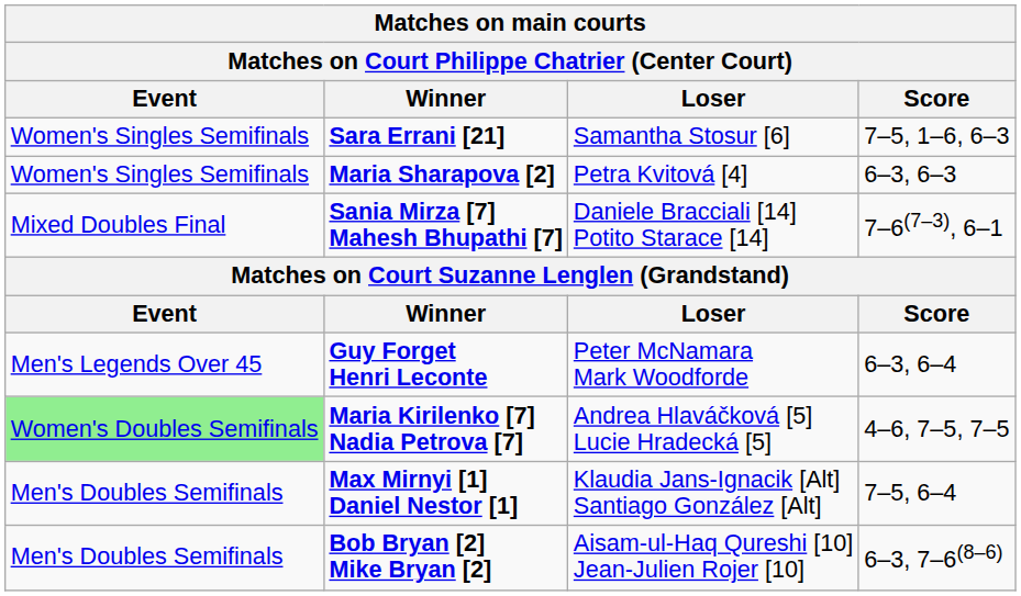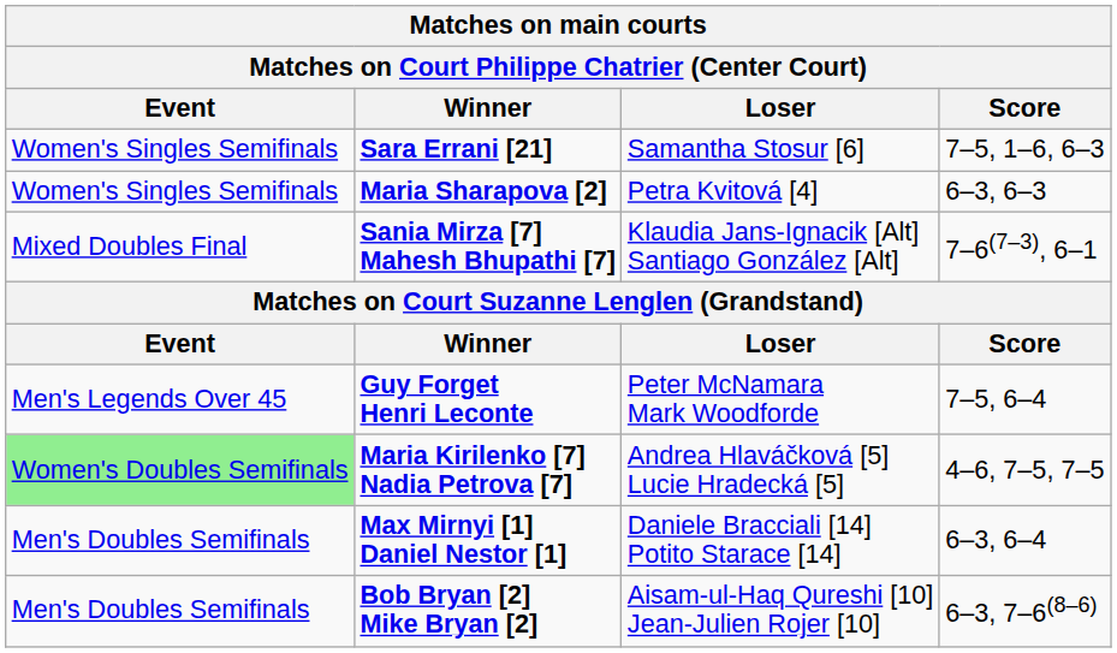Sania Mirza [7] Mahesh Bhupathi [7] | Loser: Daniele Bracciali [14] Potito Starace [14] -> Klaudia Jans-Ignacik [Alt] Santiago González [Alt]
Guy Forget Henri Leconte | Score: 6–3, 6–4 -> 7–5, 6–4
Max Mirnyi [1] Daniel Nestor [1] | Loser: Klaudia Jans-Ignacik [Alt] Santiago González [Alt] -> Daniele Bracciali [14] Potito Starace [14]
Max Mirnyi [1] Daniel Nestor [1] | Score: 7–5, 6–4 -> 6–3, 6–4
